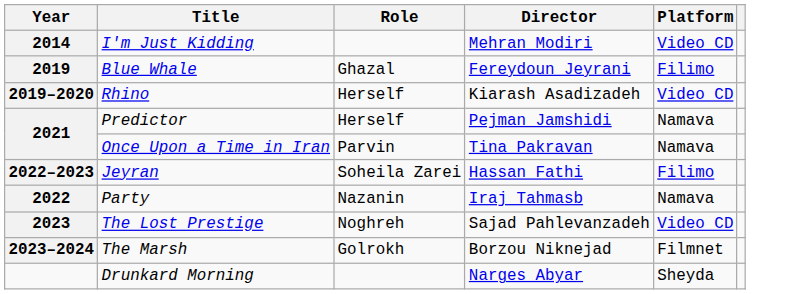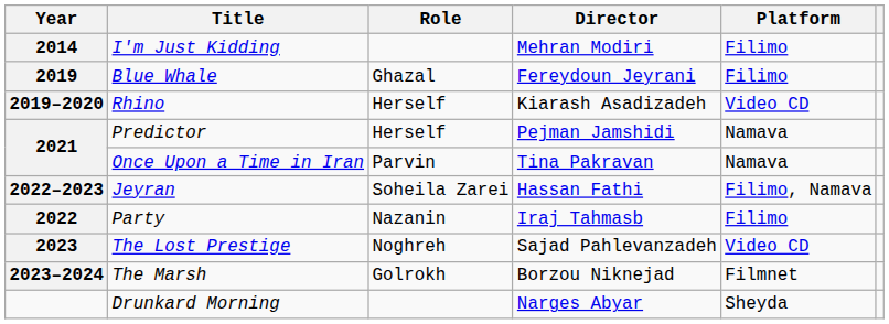I'm Just Kidding | Platform: Video CD -> Filimo
Jeyran | Platform: Filimo -> Filimo, Namava
Party | Platform: Namava -> Filimo
